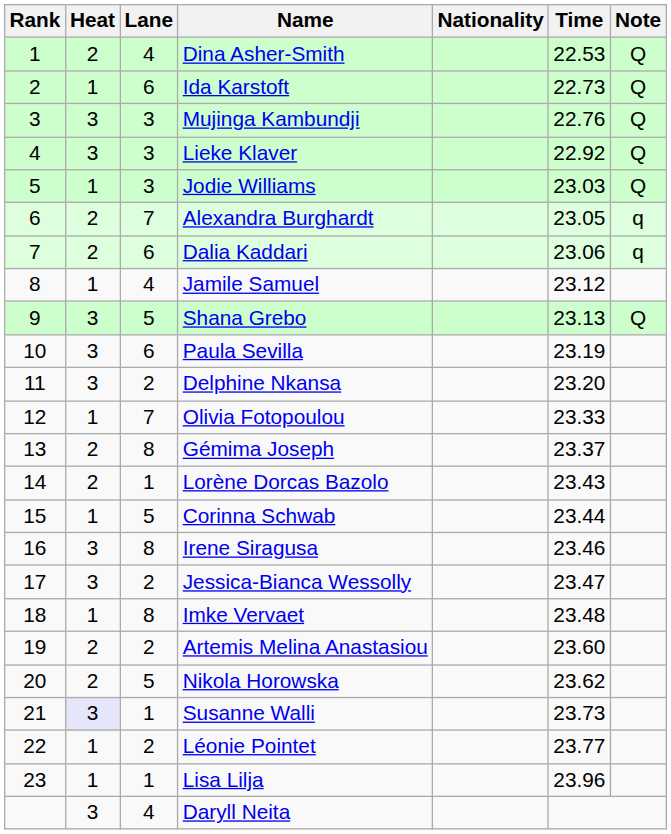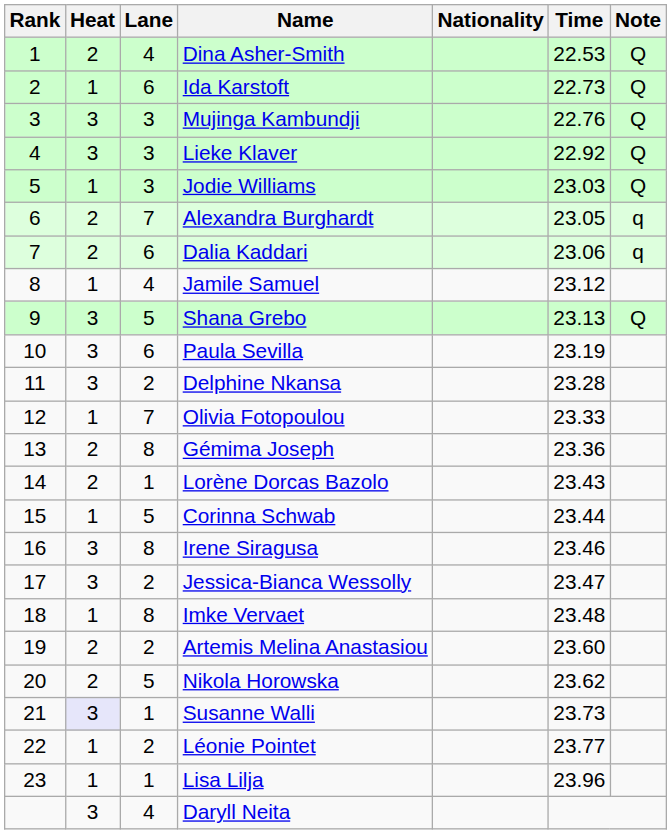Delphine Nkansa | Time: 23.20 -> 23.28
Gémima Joseph | Time: 23.37 -> 23.36
